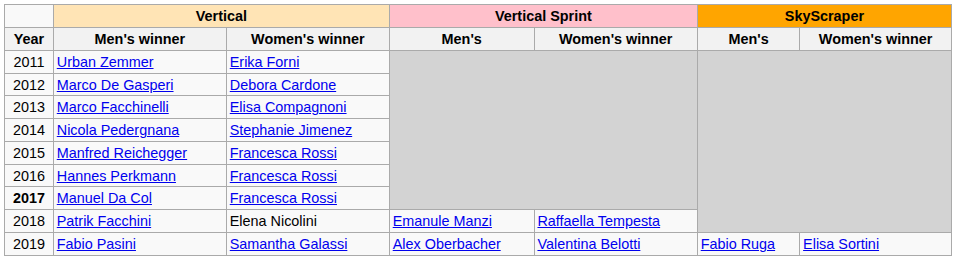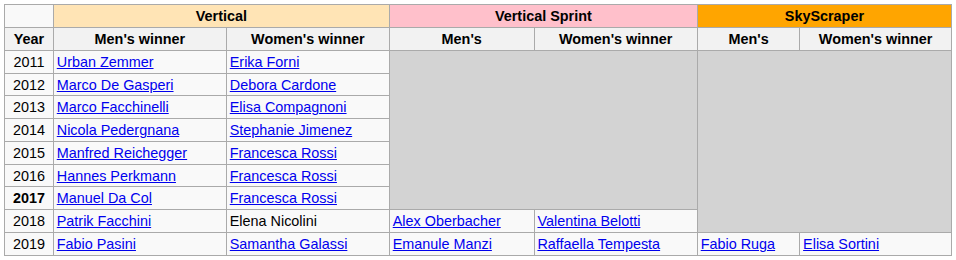Patrik Facchini | Vertical Sprint / Men's: Emanule Manzi -> Alex Oberbacher
Patrik Facchini | Vertical Sprint / Women's winner: Raffaella Tempesta -> Valentina Belotti
Fabio Pasini | Vertical Sprint / Men's: Alex Oberbacher -> Emanule Manzi
Fabio Pasini | Vertical Sprint / Women's winner: Valentina Belotti -> Raffaella Tempesta
